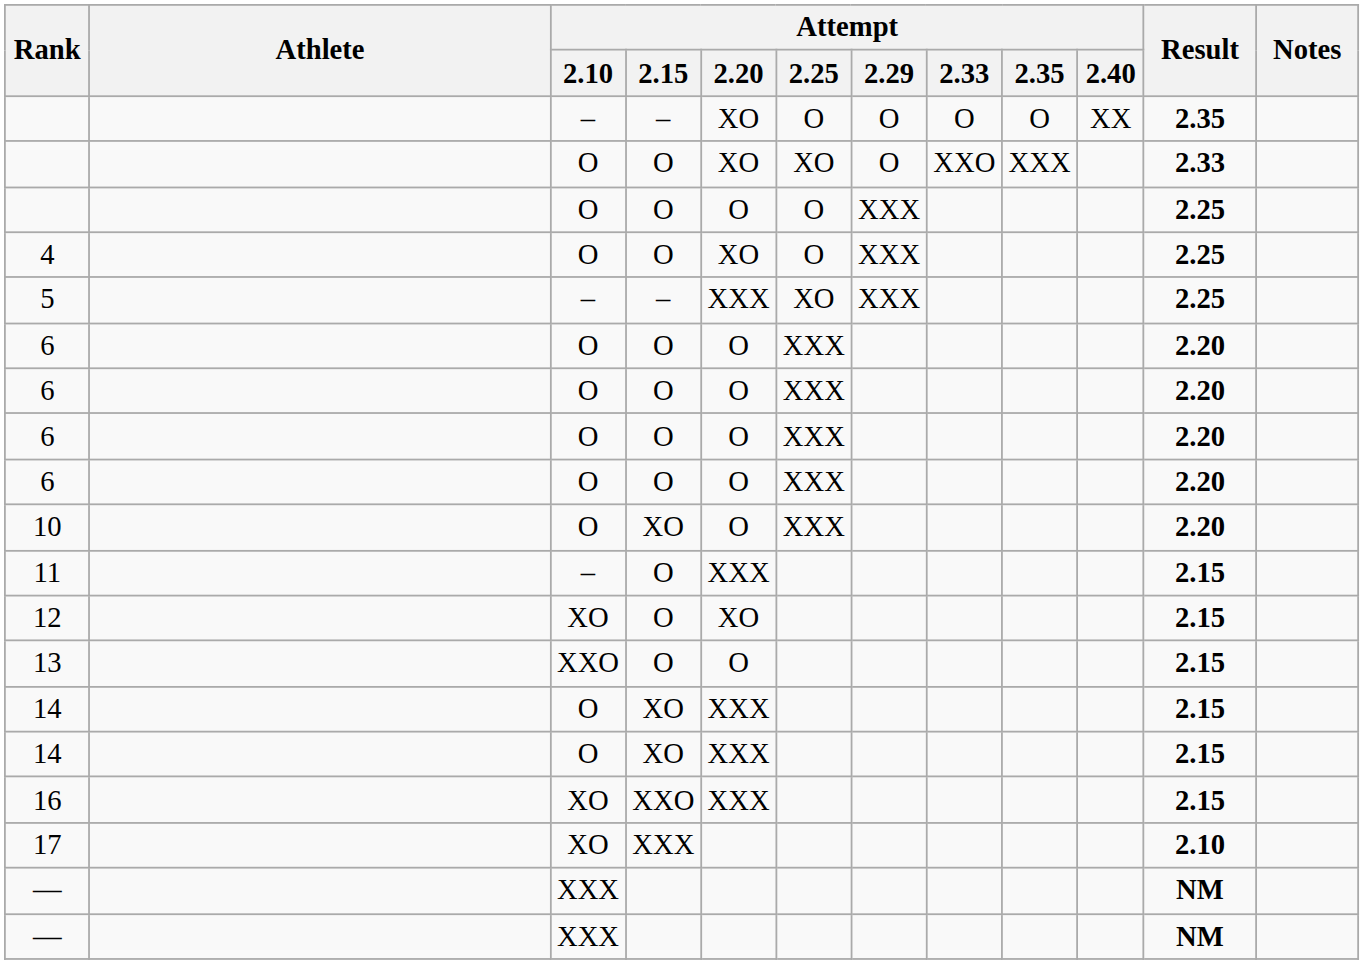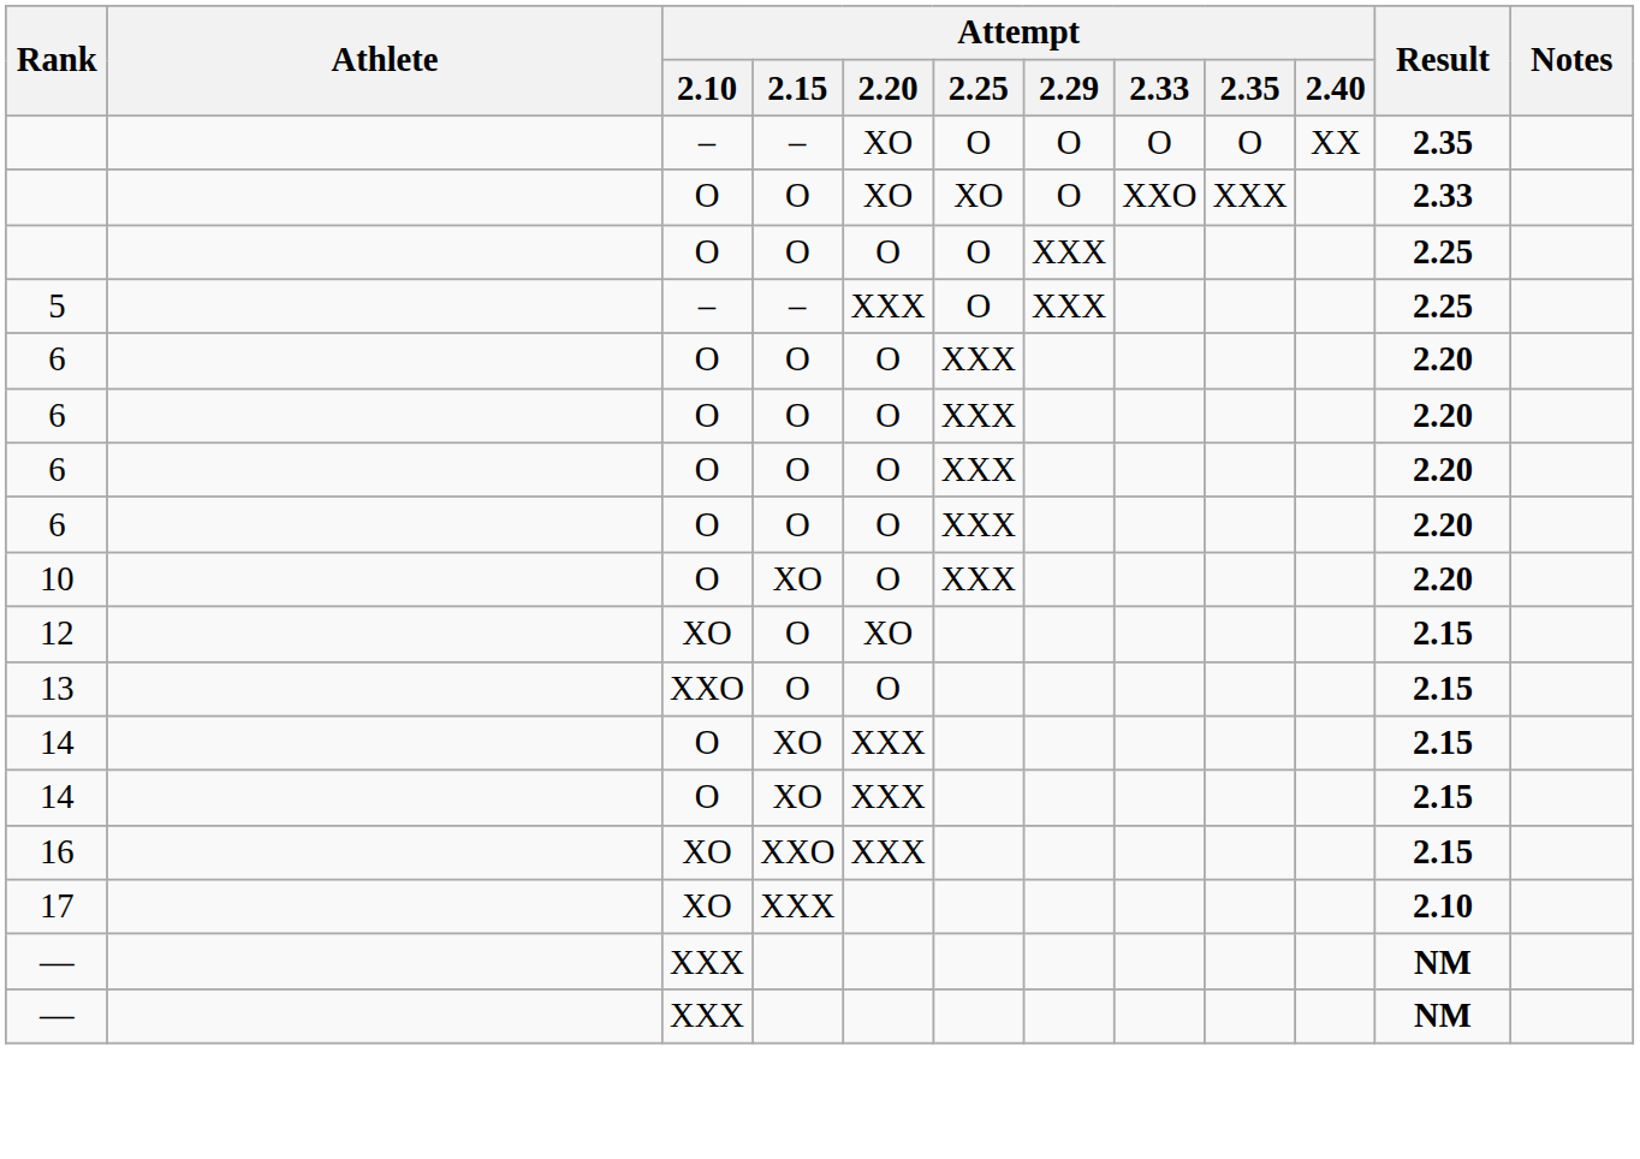- row: 4 | O | O | XO | O | XXX | 2.25
5 | Attempt / 2.25: XO -> O
- row: 11 | – | O | XXX | 2.15
